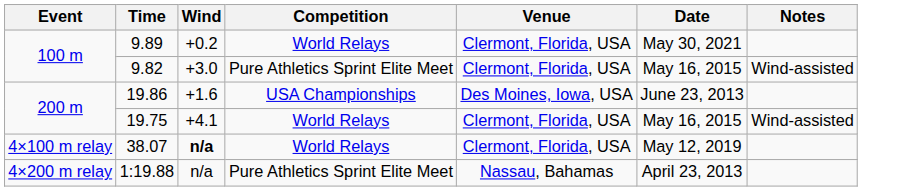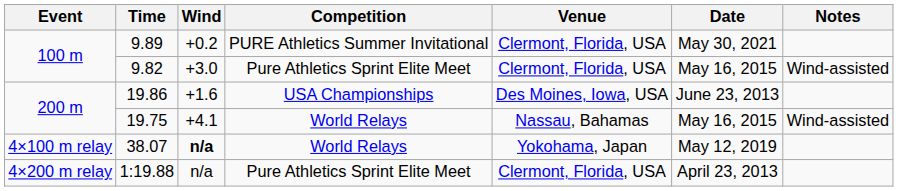9.89 | Competition: World Relays -> PURE Athletics Summer Invitational
19.75 | Venue: Clermont, Florida, USA -> Nassau, Bahamas
38.07 | Venue: Clermont, Florida, USA -> Yokohama, Japan
1:19.88 | Venue: Nassau, Bahamas -> Clermont, Florida, USA
